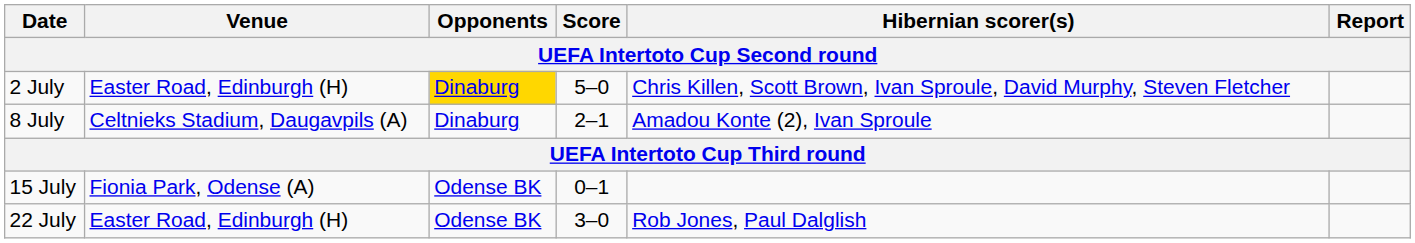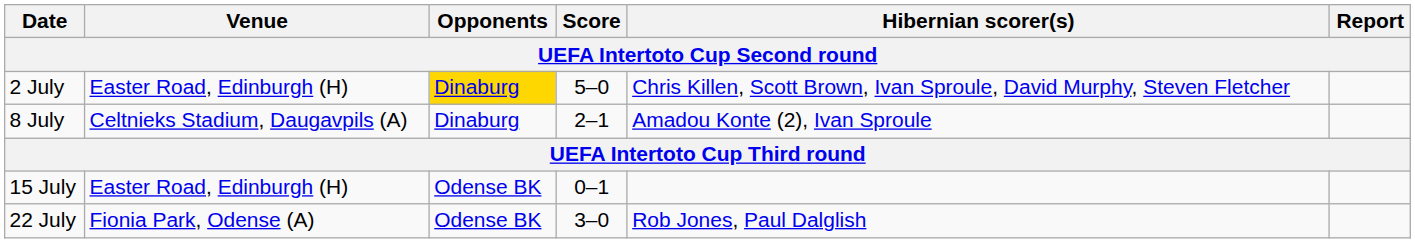15 July | Venue: Fionia Park, Odense (A) -> Easter Road, Edinburgh (H)
22 July | Venue: Easter Road, Edinburgh (H) -> Fionia Park, Odense (A)
